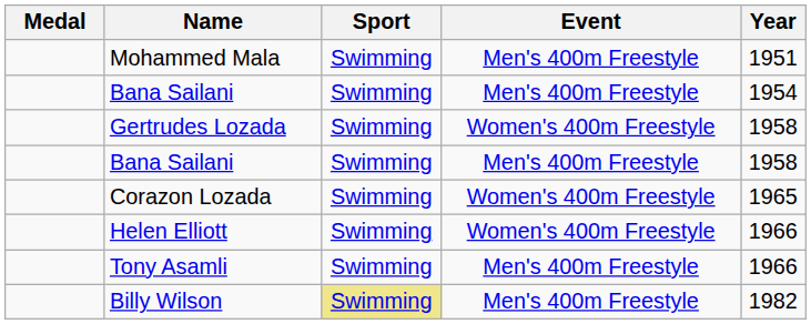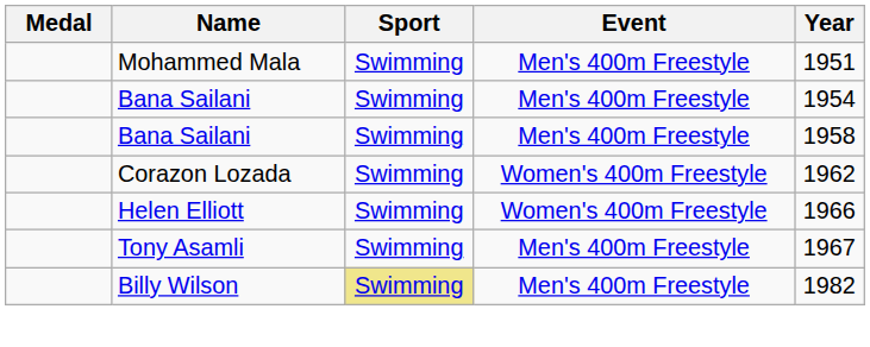- row: Gertrudes Lozada | Swimming | Women's 400m Freestyle | 1958
Corazon Lozada | Year: 1965 -> 1962
Tony Asamli | Year: 1966 -> 1967
